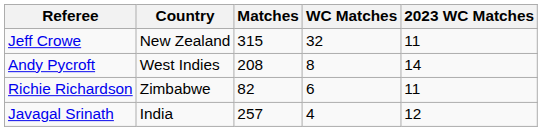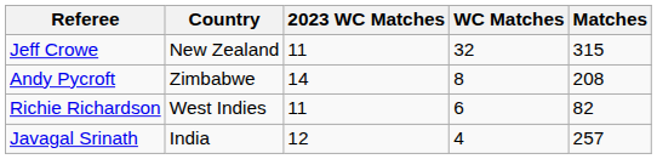columns swapped: Matches <-> 2023 WC Matches
Andy Pycroft | Country: West Indies -> Zimbabwe
Richie Richardson | Country: Zimbabwe -> West Indies
